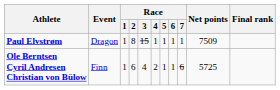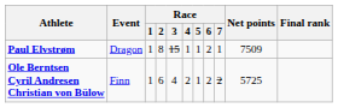Paul Elvstrøm | Race / 6: 1 -> 2
Ole Berntsen Cyril Andresen Christian von Bülow | Race / 6: 1 -> 2
Ole Berntsen Cyril Andresen Christian von Bülow | Race / 7: 6 -> 2
